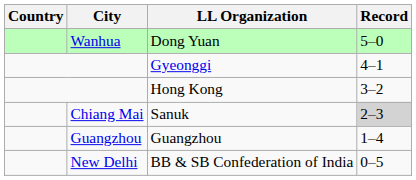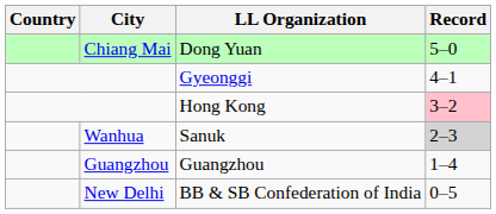Dong Yuan | City: Wanhua -> Chiang Mai
Hong Kong | Record: no background -> pink background
Sanuk | City: Chiang Mai -> Wanhua
